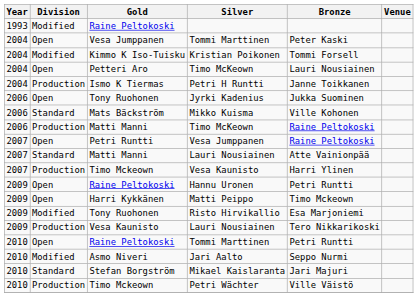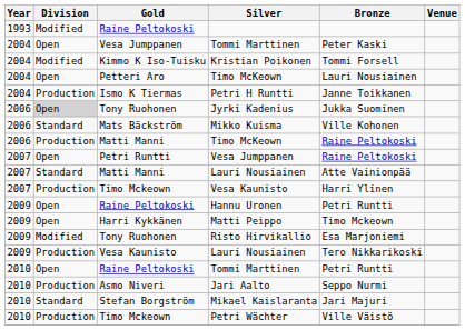Jyrki Kadenius | Division: no background -> lightgrey background
Jari Aalto | Division: Modified -> Production
